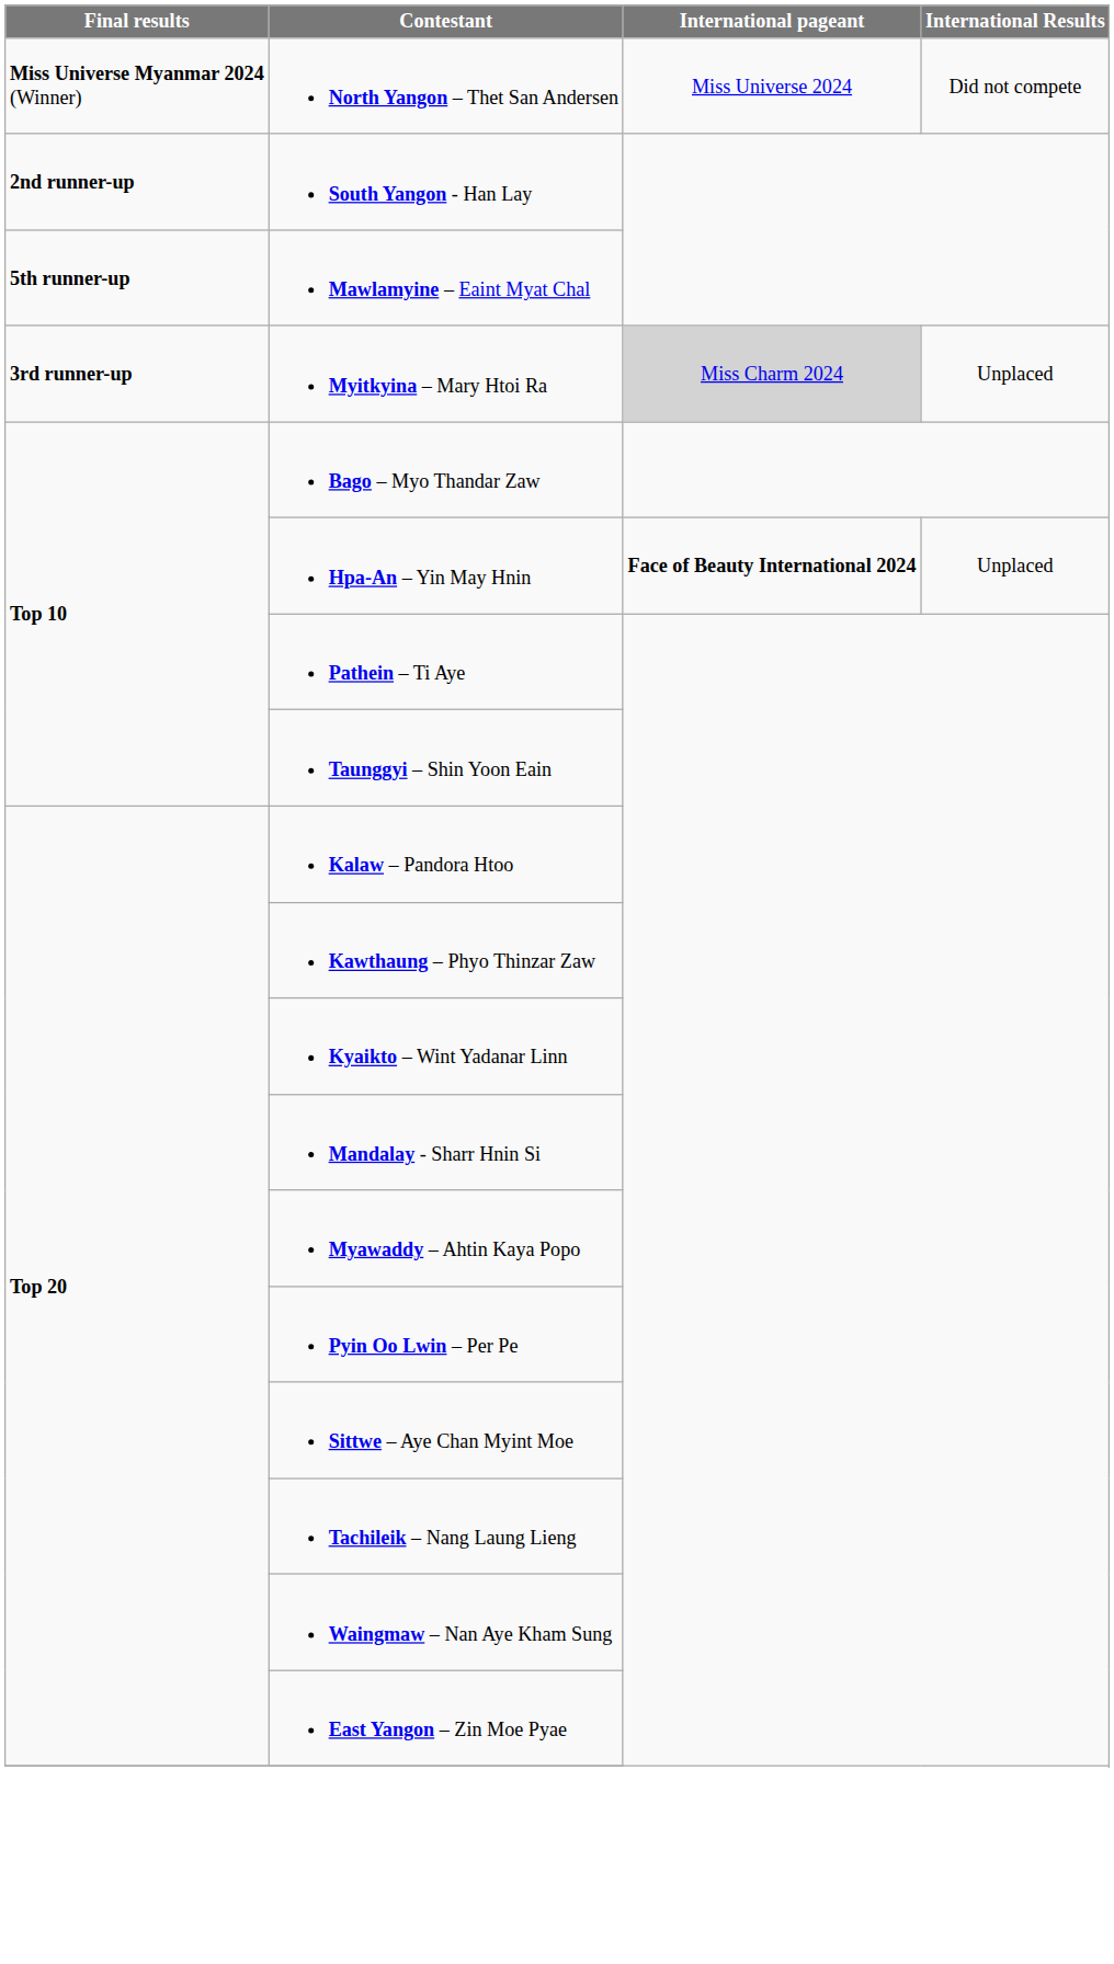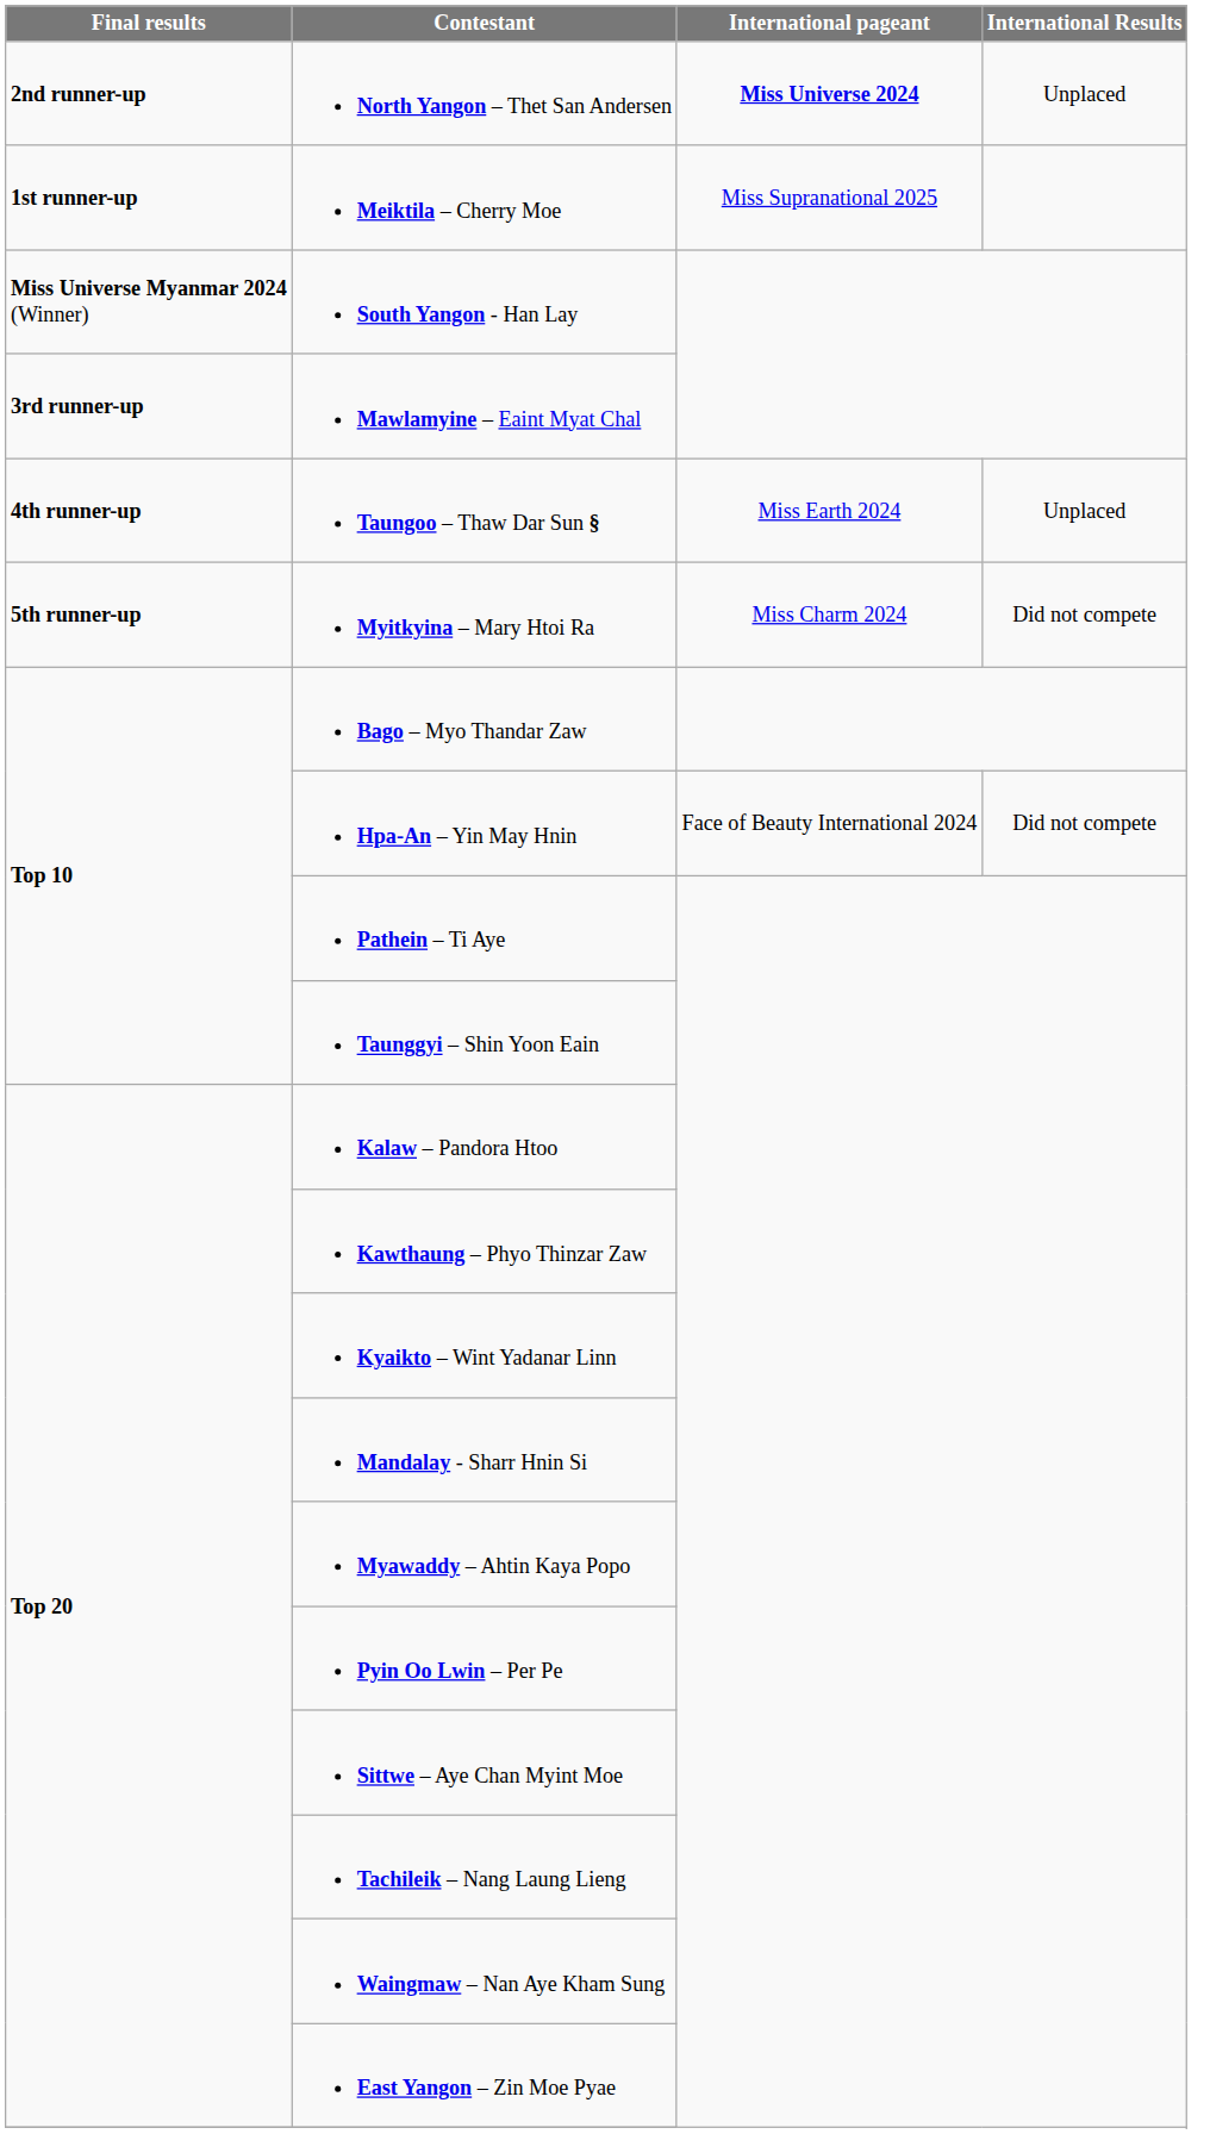North Yangon – Thet San Andersen | Final results: Miss Universe Myanmar 2024 (Winner) -> 2nd runner-up
North Yangon – Thet San Andersen | International pageant: normal -> bold
North Yangon – Thet San Andersen | International Results: Did not compete -> Unplaced
+ row: 1st runner-up | Meiktila – Cherry Moe | Miss Supranational 2025
South Yangon - Han Lay | Final results: 2nd runner-up -> Miss Universe Myanmar 2024 (Winner)
Mawlamyine – Eaint Myat Chal | Final results: 5th runner-up -> 3rd runner-up
+ row: 4th runner-up | Taungoo – Thaw Dar Sun § | Miss Earth 2024 | Unplaced
Myitkyina – Mary Htoi Ra | Final results: 3rd runner-up -> 5th runner-up
Myitkyina – Mary Htoi Ra | International pageant: lightgrey background -> no background
Myitkyina – Mary Htoi Ra | International Results: Unplaced -> Did not compete
Hpa-An – Yin May Hnin | International pageant: bold -> normal
Hpa-An – Yin May Hnin | International Results: Unplaced -> Did not compete
